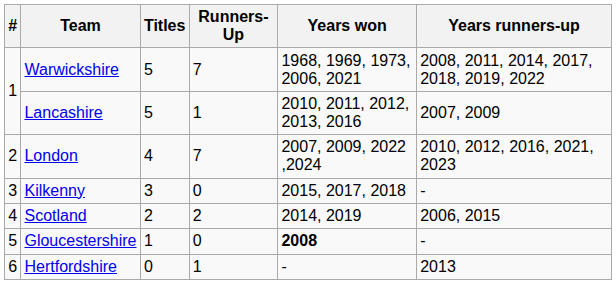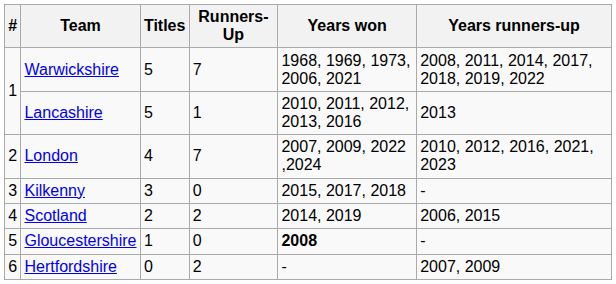Lancashire | Years runners-up: 2007, 2009 -> 2013
Hertfordshire | Runners-Up: 1 -> 2
Hertfordshire | Years runners-up: 2013 -> 2007, 2009
